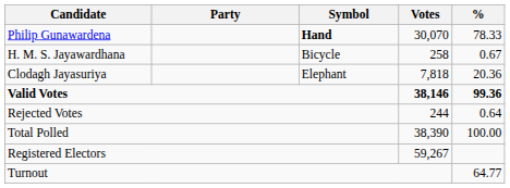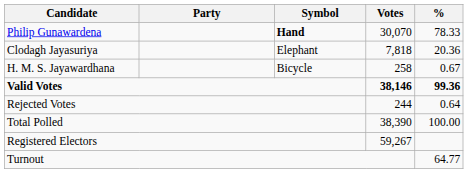rows swapped: Clodagh Jayasuriya <-> H. M. S. Jayawardhana
